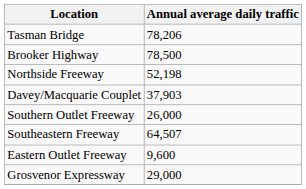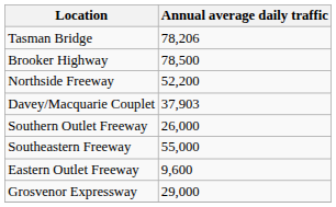Northside Freeway | Annual average daily traffic: 52,198 -> 52,200
Southeastern Freeway | Annual average daily traffic: 64,507 -> 55,000
